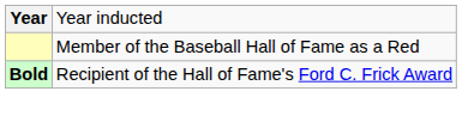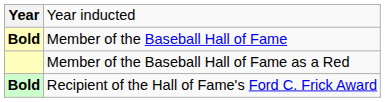+ row: Bold | Member of the Baseball Hall of Fame
